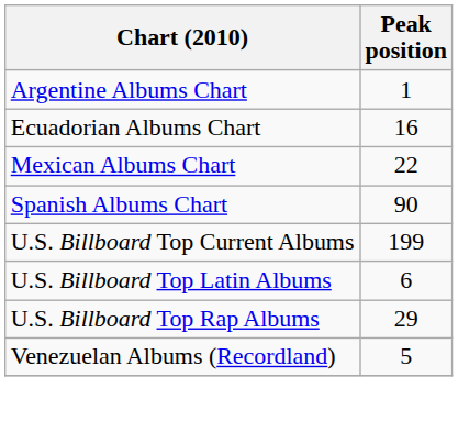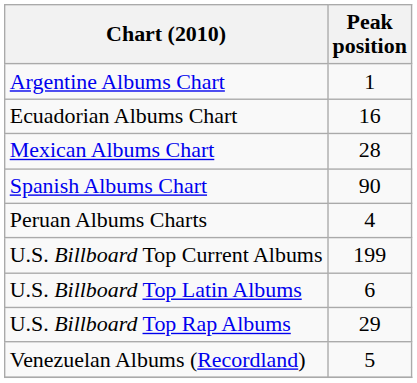Mexican Albums Chart | Peak position: 22 -> 28
+ row: Peruan Albums Charts | 4
